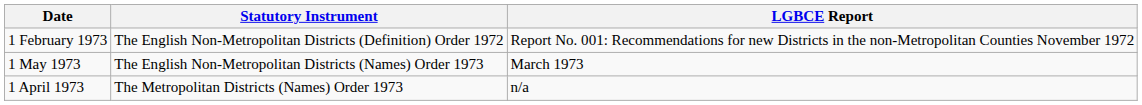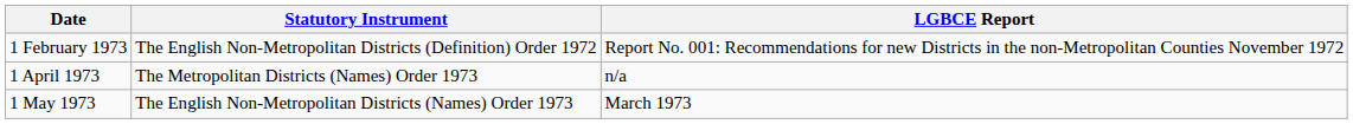rows swapped: 1 May 1973 <-> 1 April 1973
